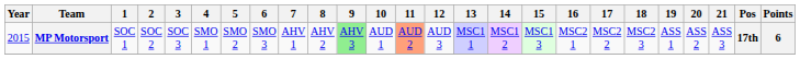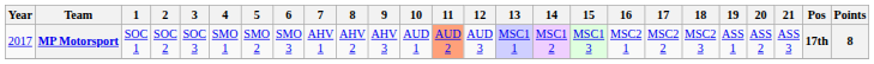MP Motorsport | Year: 2015 -> 2017
MP Motorsport | 9: lightgreen background -> no background
MP Motorsport | Points: 6 -> 8
